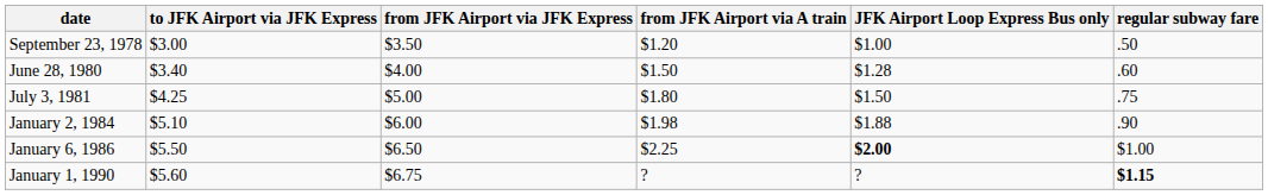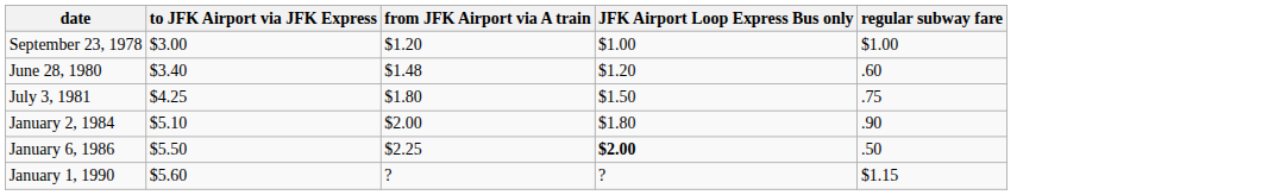- column: from JFK Airport via JFK Express | $3.50 | $4.00 | $5.00 | $6.00 | $6.50 | $6.75
September 23, 1978 | regular subway fare: .50 -> $1.00
June 28, 1980 | from JFK Airport via A train: $1.50 -> $1.48
June 28, 1980 | JFK Airport Loop Express Bus only: $1.28 -> $1.20
January 2, 1984 | from JFK Airport via A train: $1.98 -> $2.00
January 2, 1984 | JFK Airport Loop Express Bus only: $1.88 -> $1.80
January 6, 1986 | regular subway fare: $1.00 -> .50
January 1, 1990 | regular subway fare: bold -> normal
